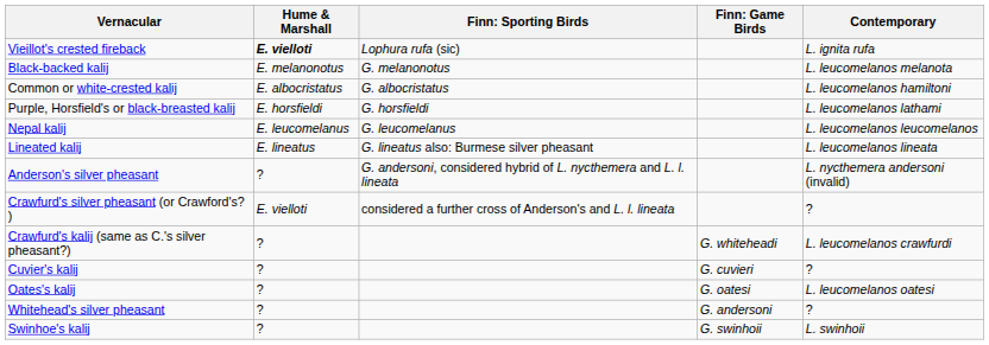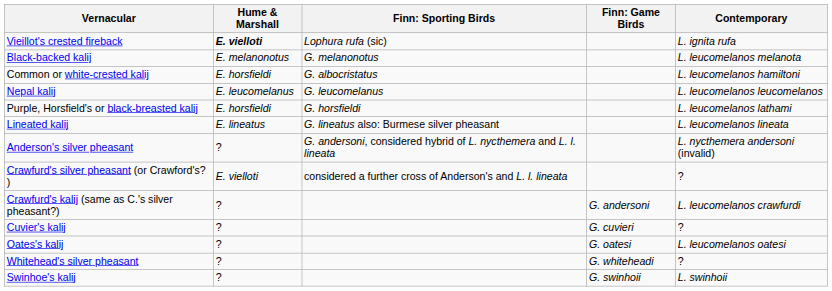Common or white-crested kalij | Hume & Marshall: E. albocristatus -> E. horsfieldi
rows swapped: Nepal kalij <-> Purple, Horsfield's or black-breasted kalij
Crawfurd's kalij (same as C.'s silver pheasant?) | column 4: G. whiteheadi -> G. andersoni
Whitehead's silver pheasant | column 4: G. andersoni -> G. whiteheadi
